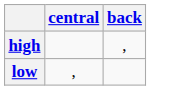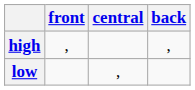+ column: front | ,
